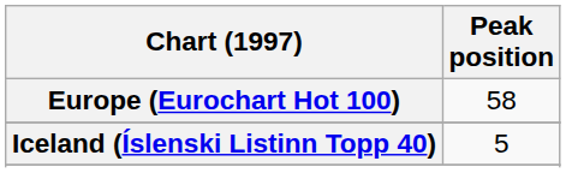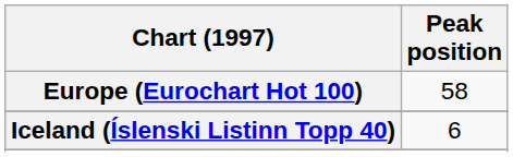Iceland (Íslenski Listinn Topp 40) | Peak position: 5 -> 6
